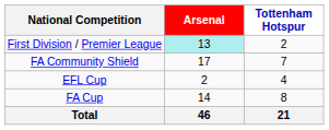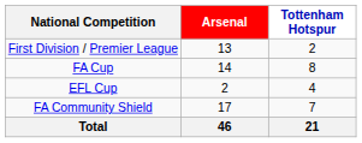First Division / Premier League | Arsenal: paleturquoise background -> no background
rows swapped: FA Cup <-> FA Community Shield
